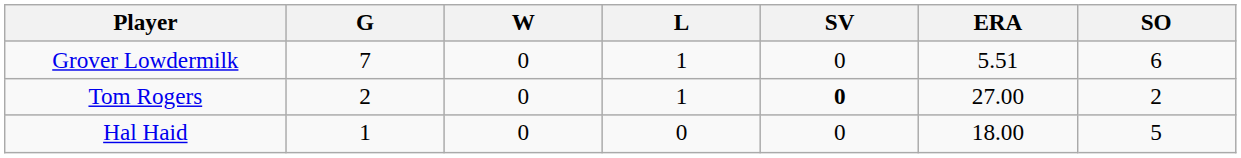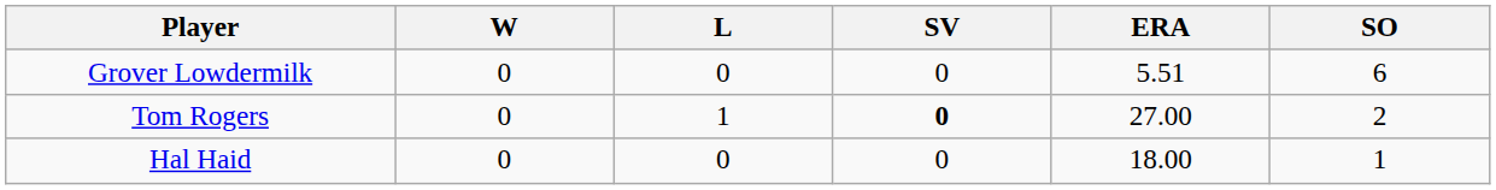- column: G | 7 | 2 | 1
Grover Lowdermilk | L: 1 -> 0
Hal Haid | SO: 5 -> 1
